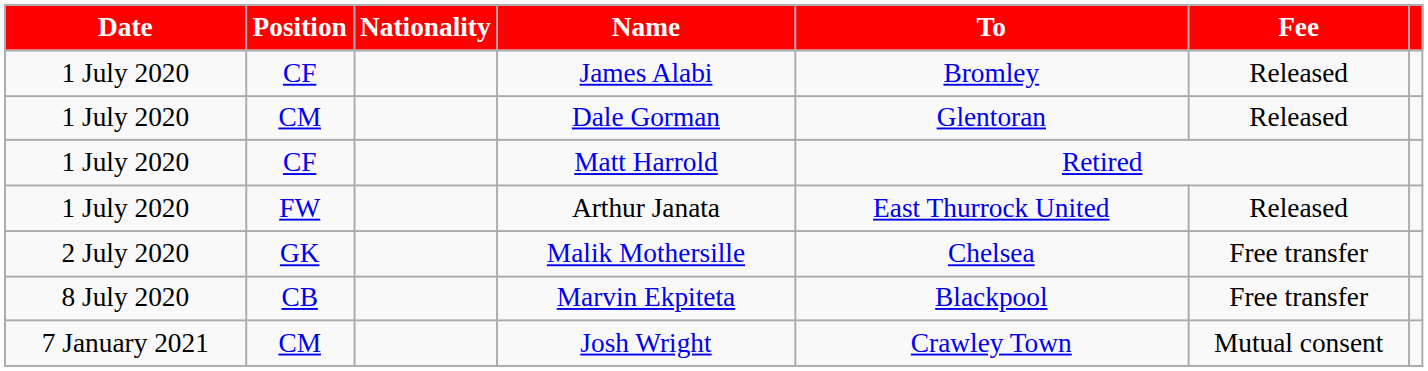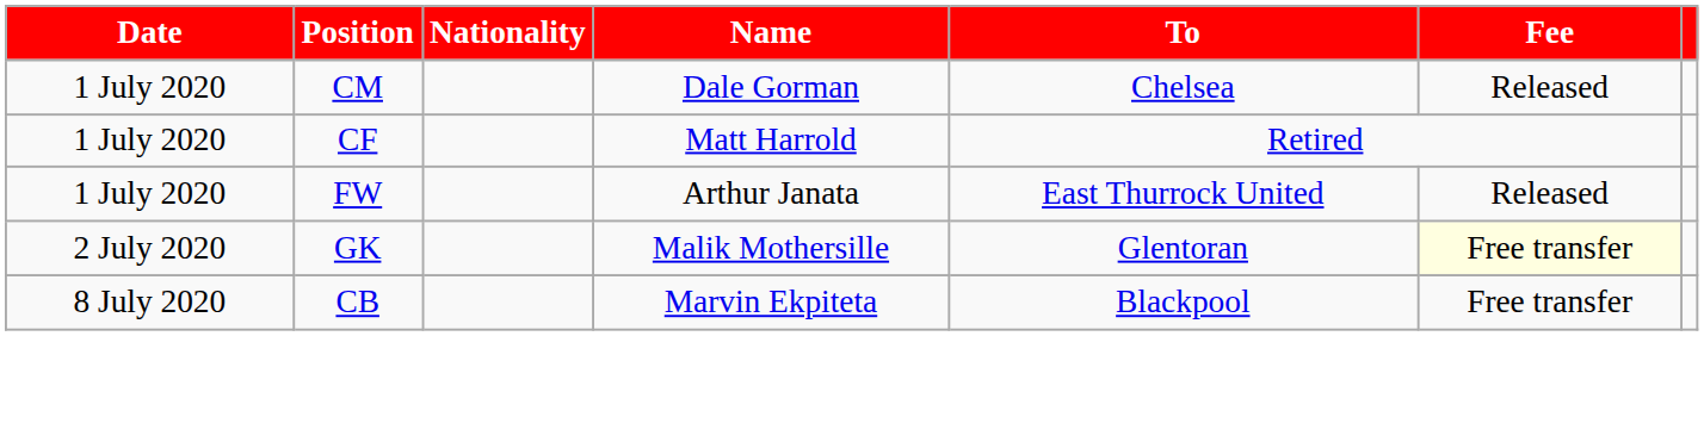- row: 1 July 2020 | CF | James Alabi | Bromley | Released
Dale Gorman | To: Glentoran -> Chelsea
Malik Mothersille | To: Chelsea -> Glentoran
Malik Mothersille | Fee: no background -> lightyellow background
- row: 7 January 2021 | CM | Josh Wright | Crawley Town | Mutual consent
